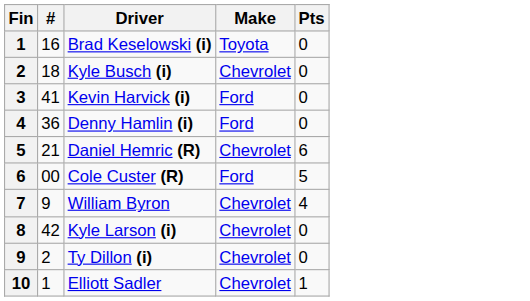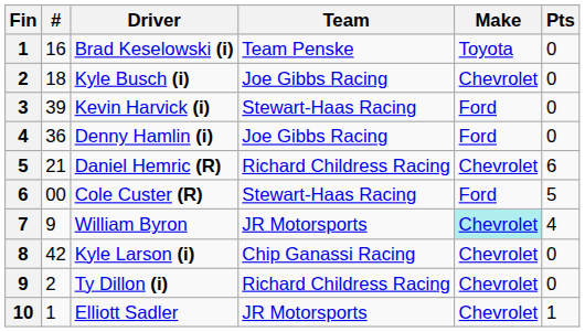+ column: Team | Team Penske | Joe Gibbs Racing | Stewart-Haas Racing | Joe Gibbs Racing | Richard Childress Racing | Stewart-Haas Racing | JR Motorsports | Chip Ganassi Racing | Richard Childress Racing | JR Motorsports
Kevin Harvick (i) | #: 41 -> 39
William Byron | Make: no background -> paleturquoise background
